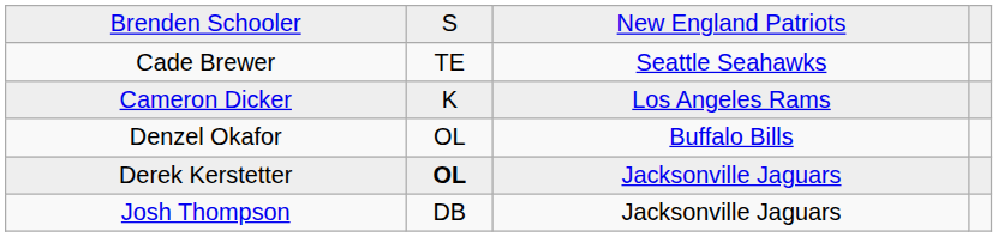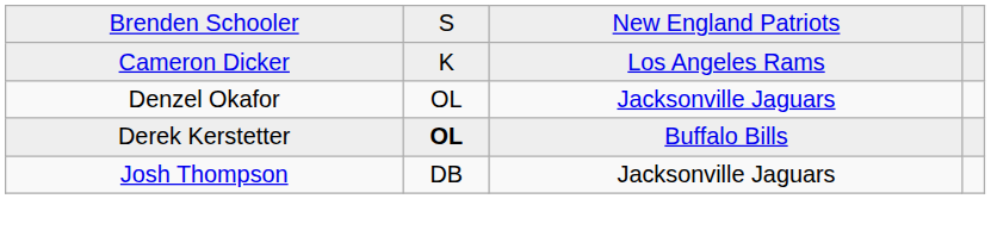- row: Cade Brewer | TE | Seattle Seahawks
Denzel Okafor | column 3: Buffalo Bills -> Jacksonville Jaguars
Derek Kerstetter | column 3: Jacksonville Jaguars -> Buffalo Bills
